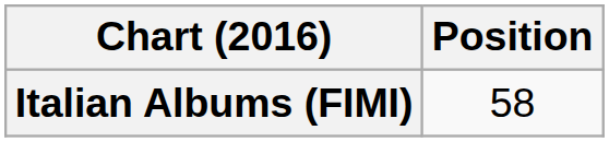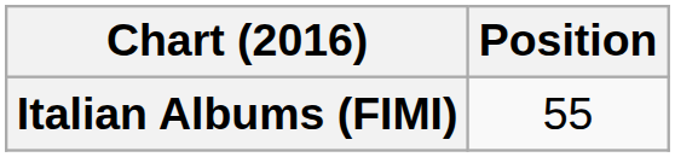Italian Albums (FIMI) | Position: 58 -> 55
